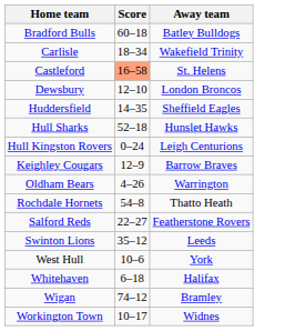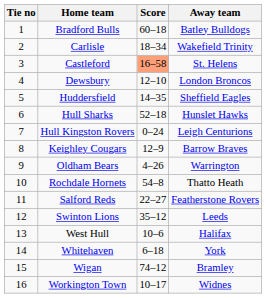+ column: Tie no | 1 | 2 | 3 | 4 | 5 | 6 | 7 | 8 | 9 | 10 | 11 | 12 | 13 | 14 | 15 | 16
West Hull | Away team: York -> Halifax
Whitehaven | Away team: Halifax -> York
